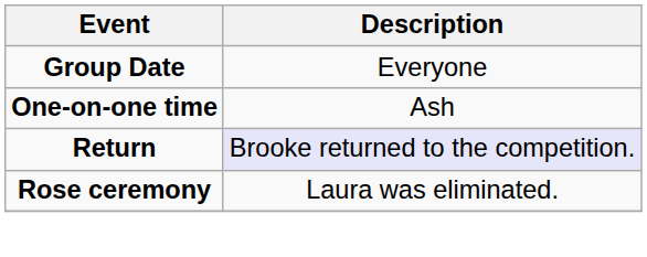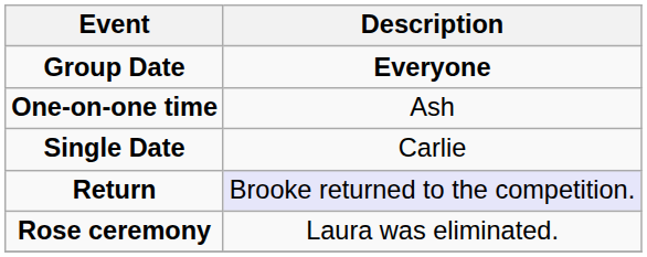Group Date | Description: normal -> bold
+ row: Single Date | Carlie
